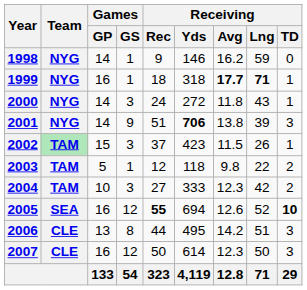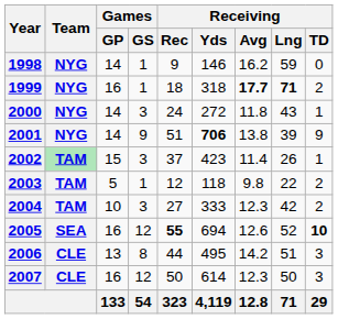1999 | Receiving / TD: 1 -> 2
2001 | Receiving / TD: 3 -> 9
2002 | Receiving / Avg: 11.5 -> 11.4
